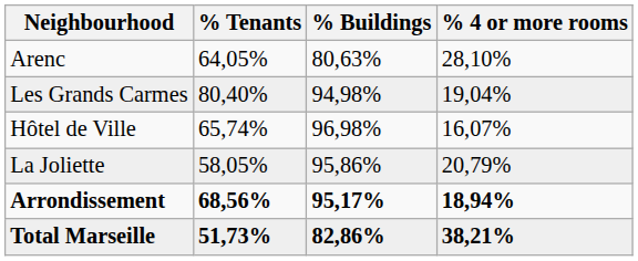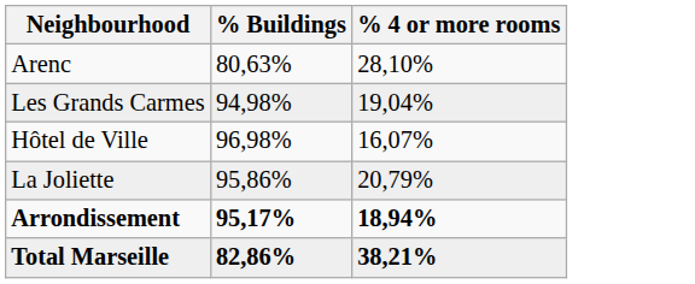- column: % Tenants | 64,05% | 80,40% | 65,74% | 58,05% | 68,56% | 51,73%
